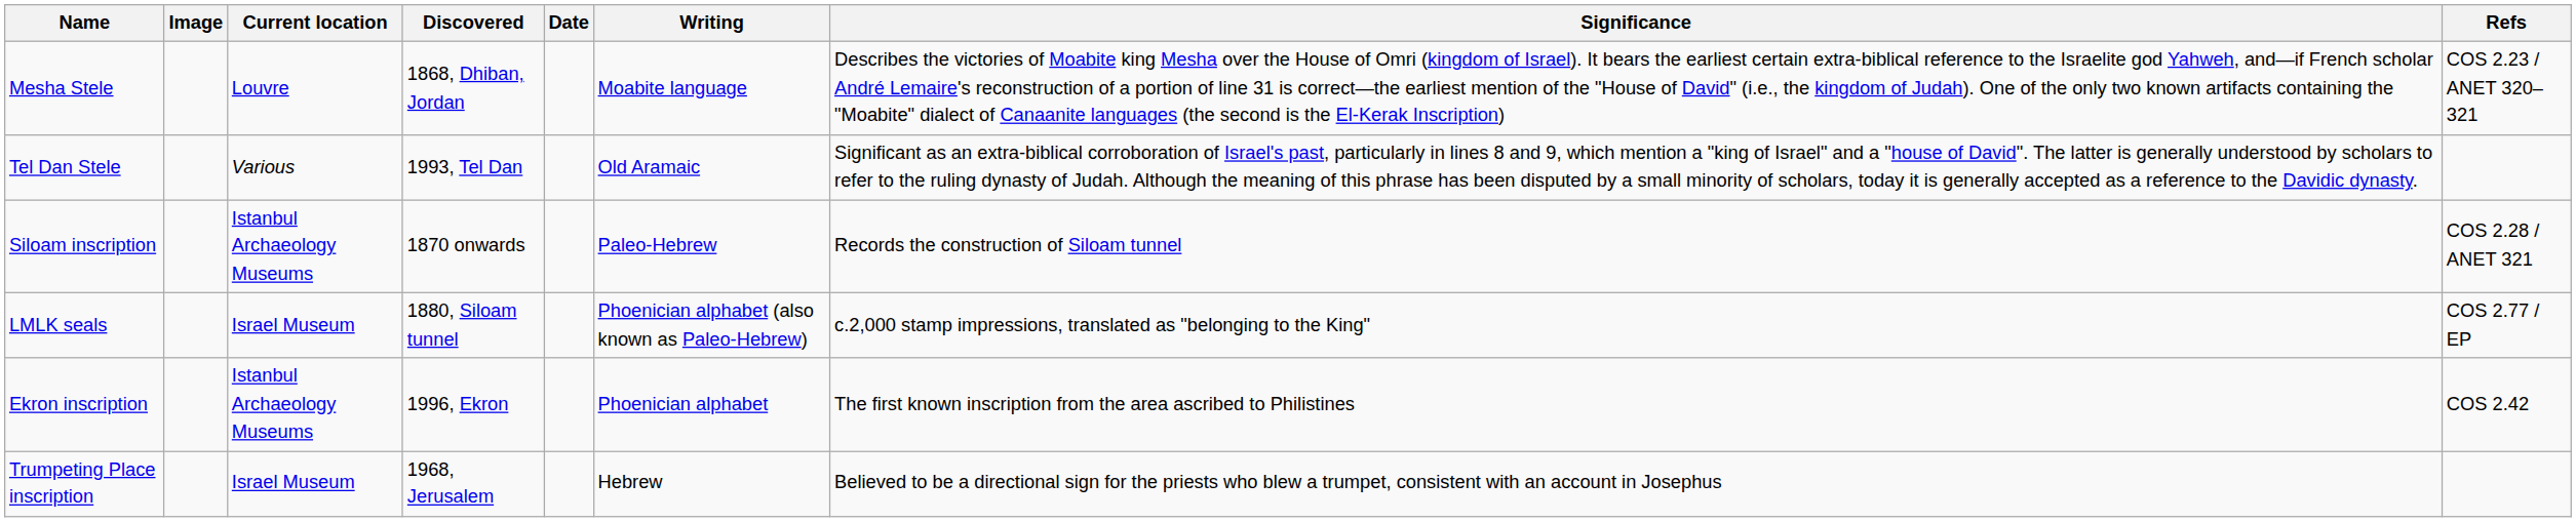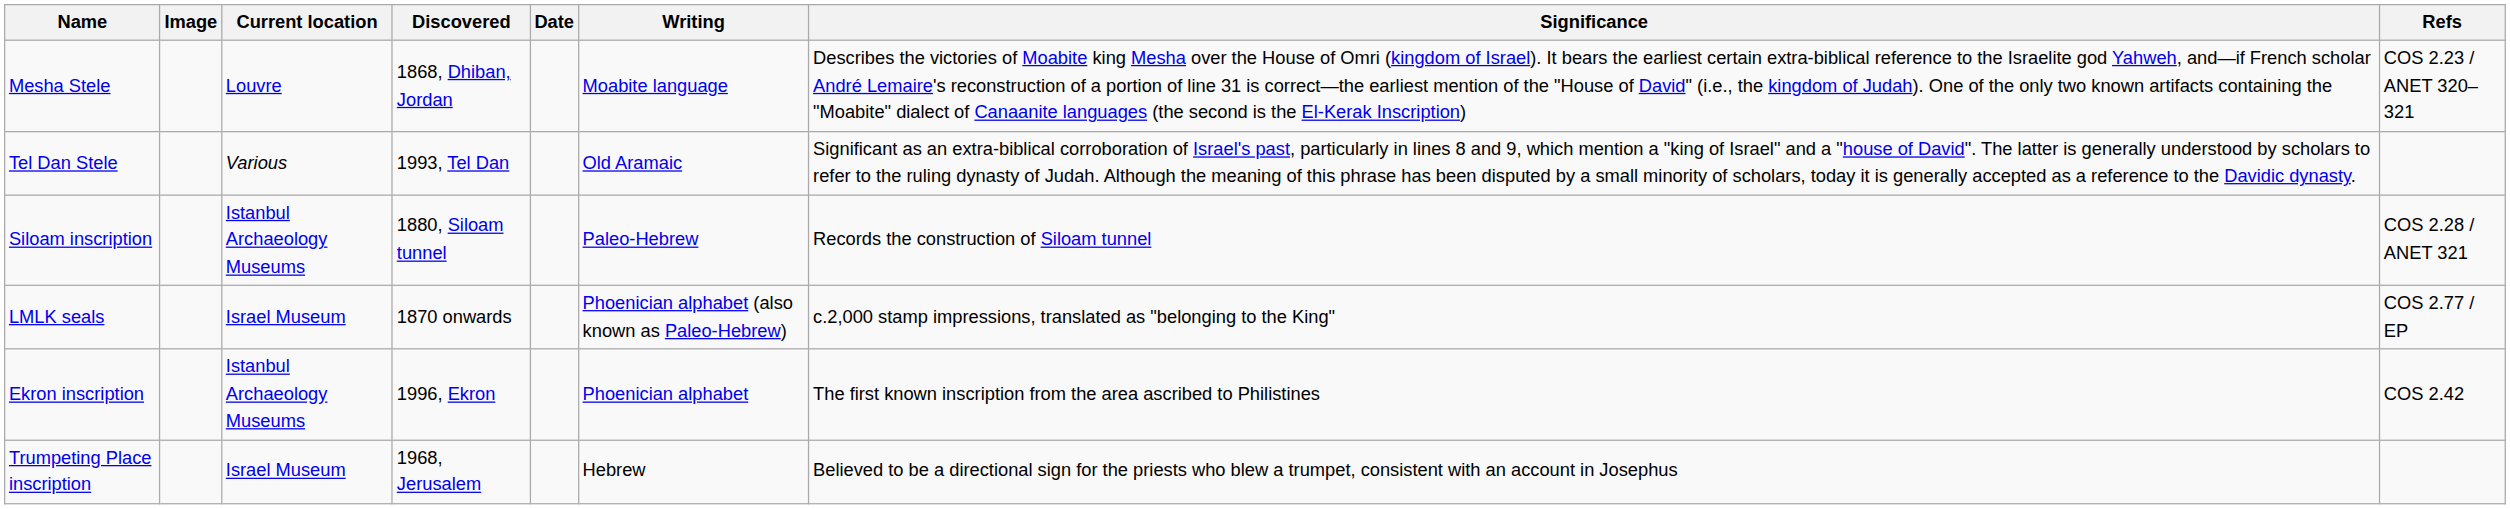Siloam inscription | Discovered: 1870 onwards -> 1880, Siloam tunnel
LMLK seals | Discovered: 1880, Siloam tunnel -> 1870 onwards
